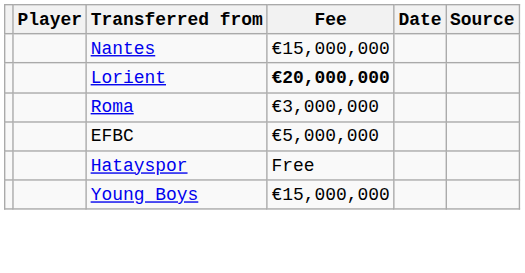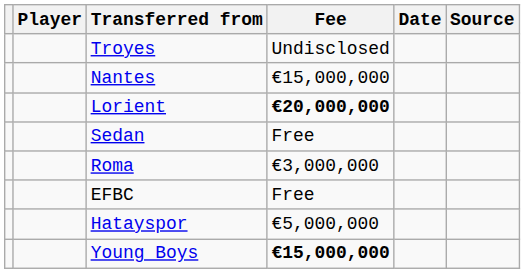+ row: Troyes | Undisclosed
+ row: Sedan | Free
EFBC | Fee: €5,000,000 -> Free
Hatayspor | Fee: Free -> €5,000,000
Young Boys | Fee: normal -> bold
